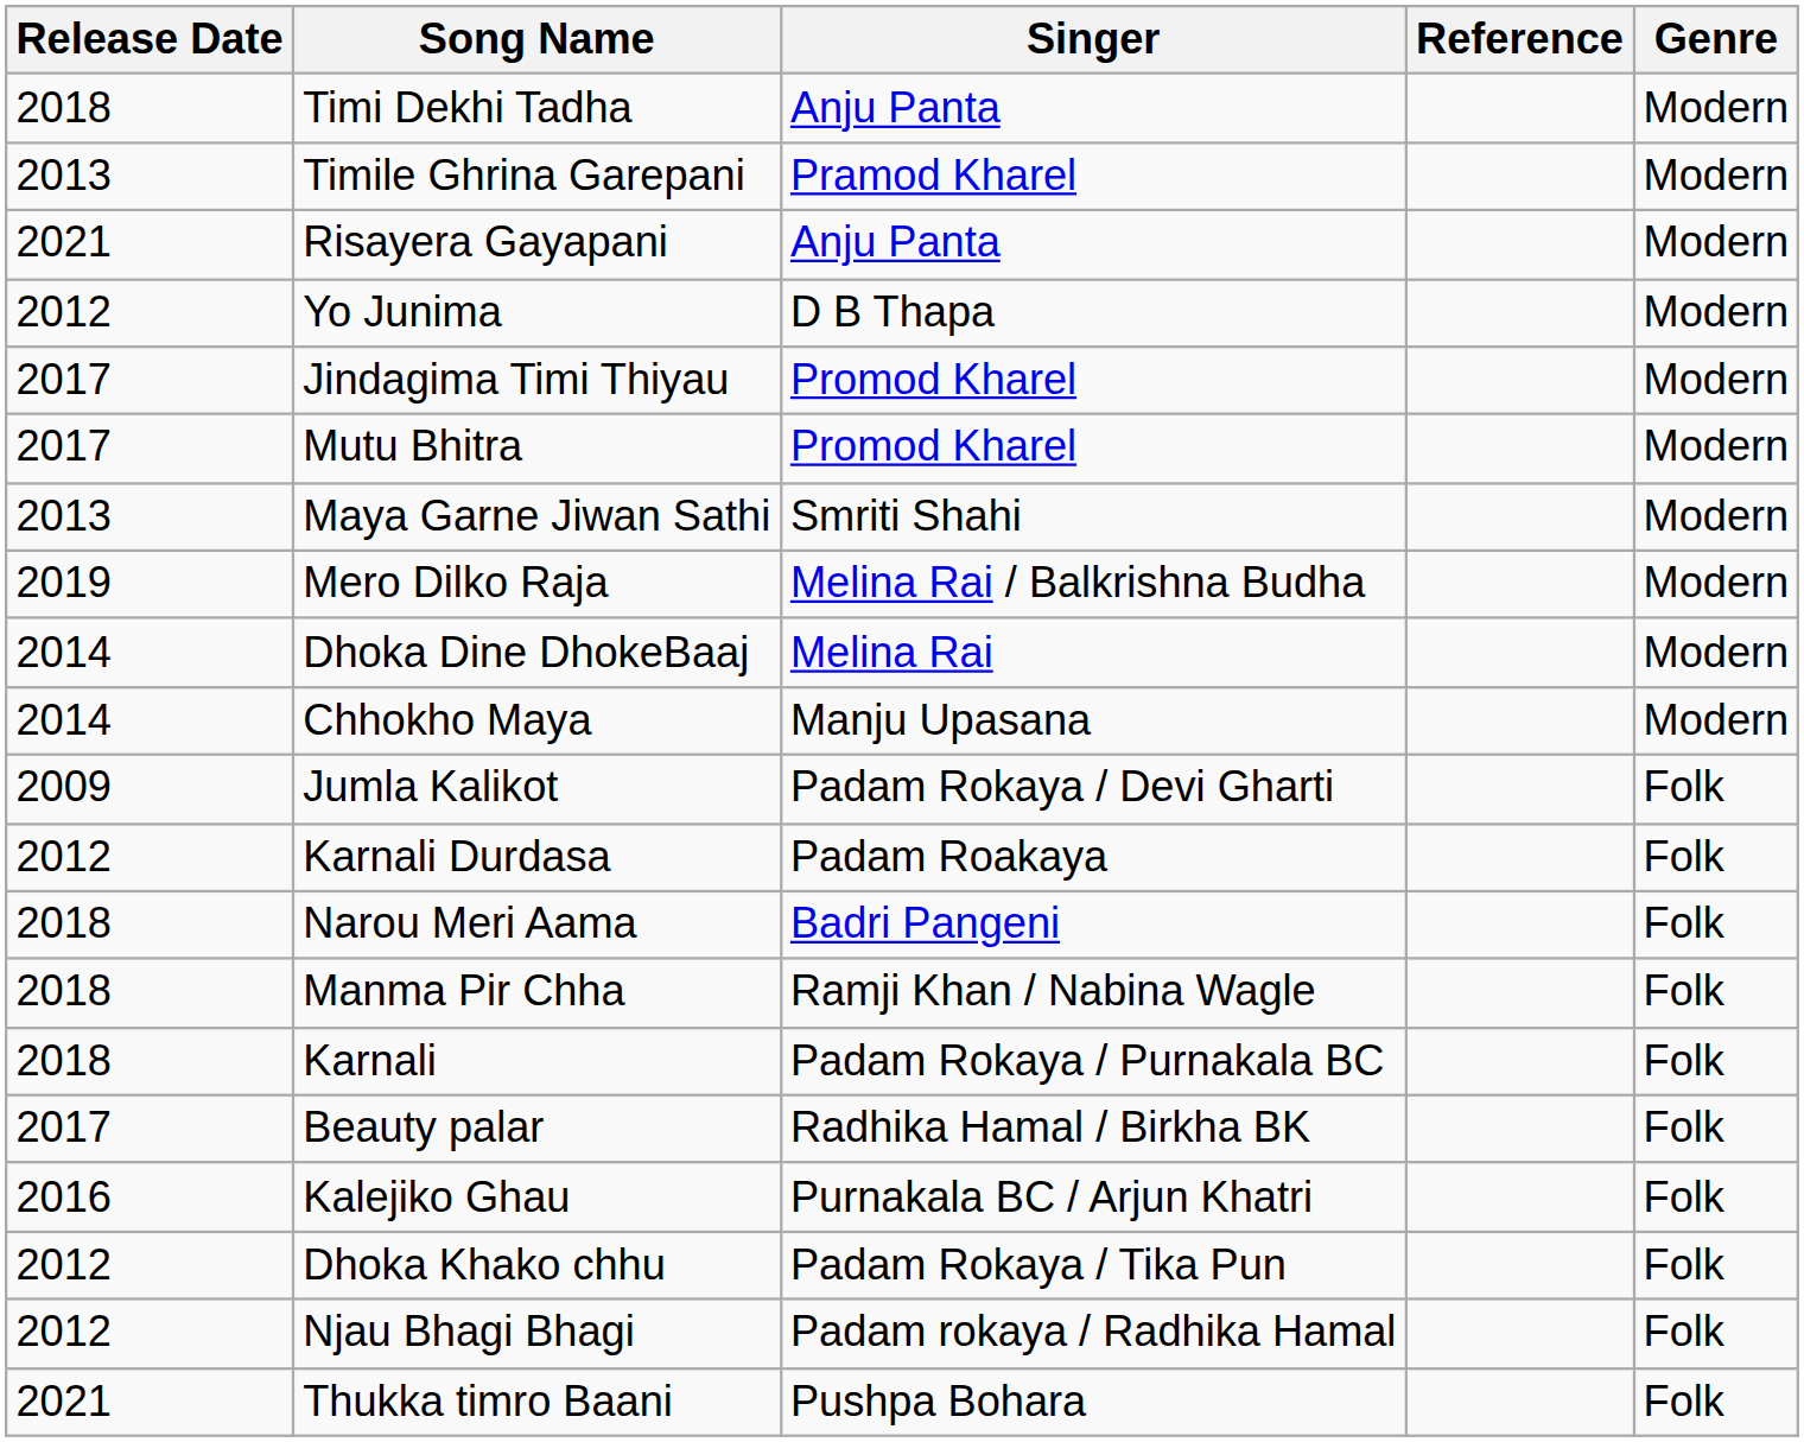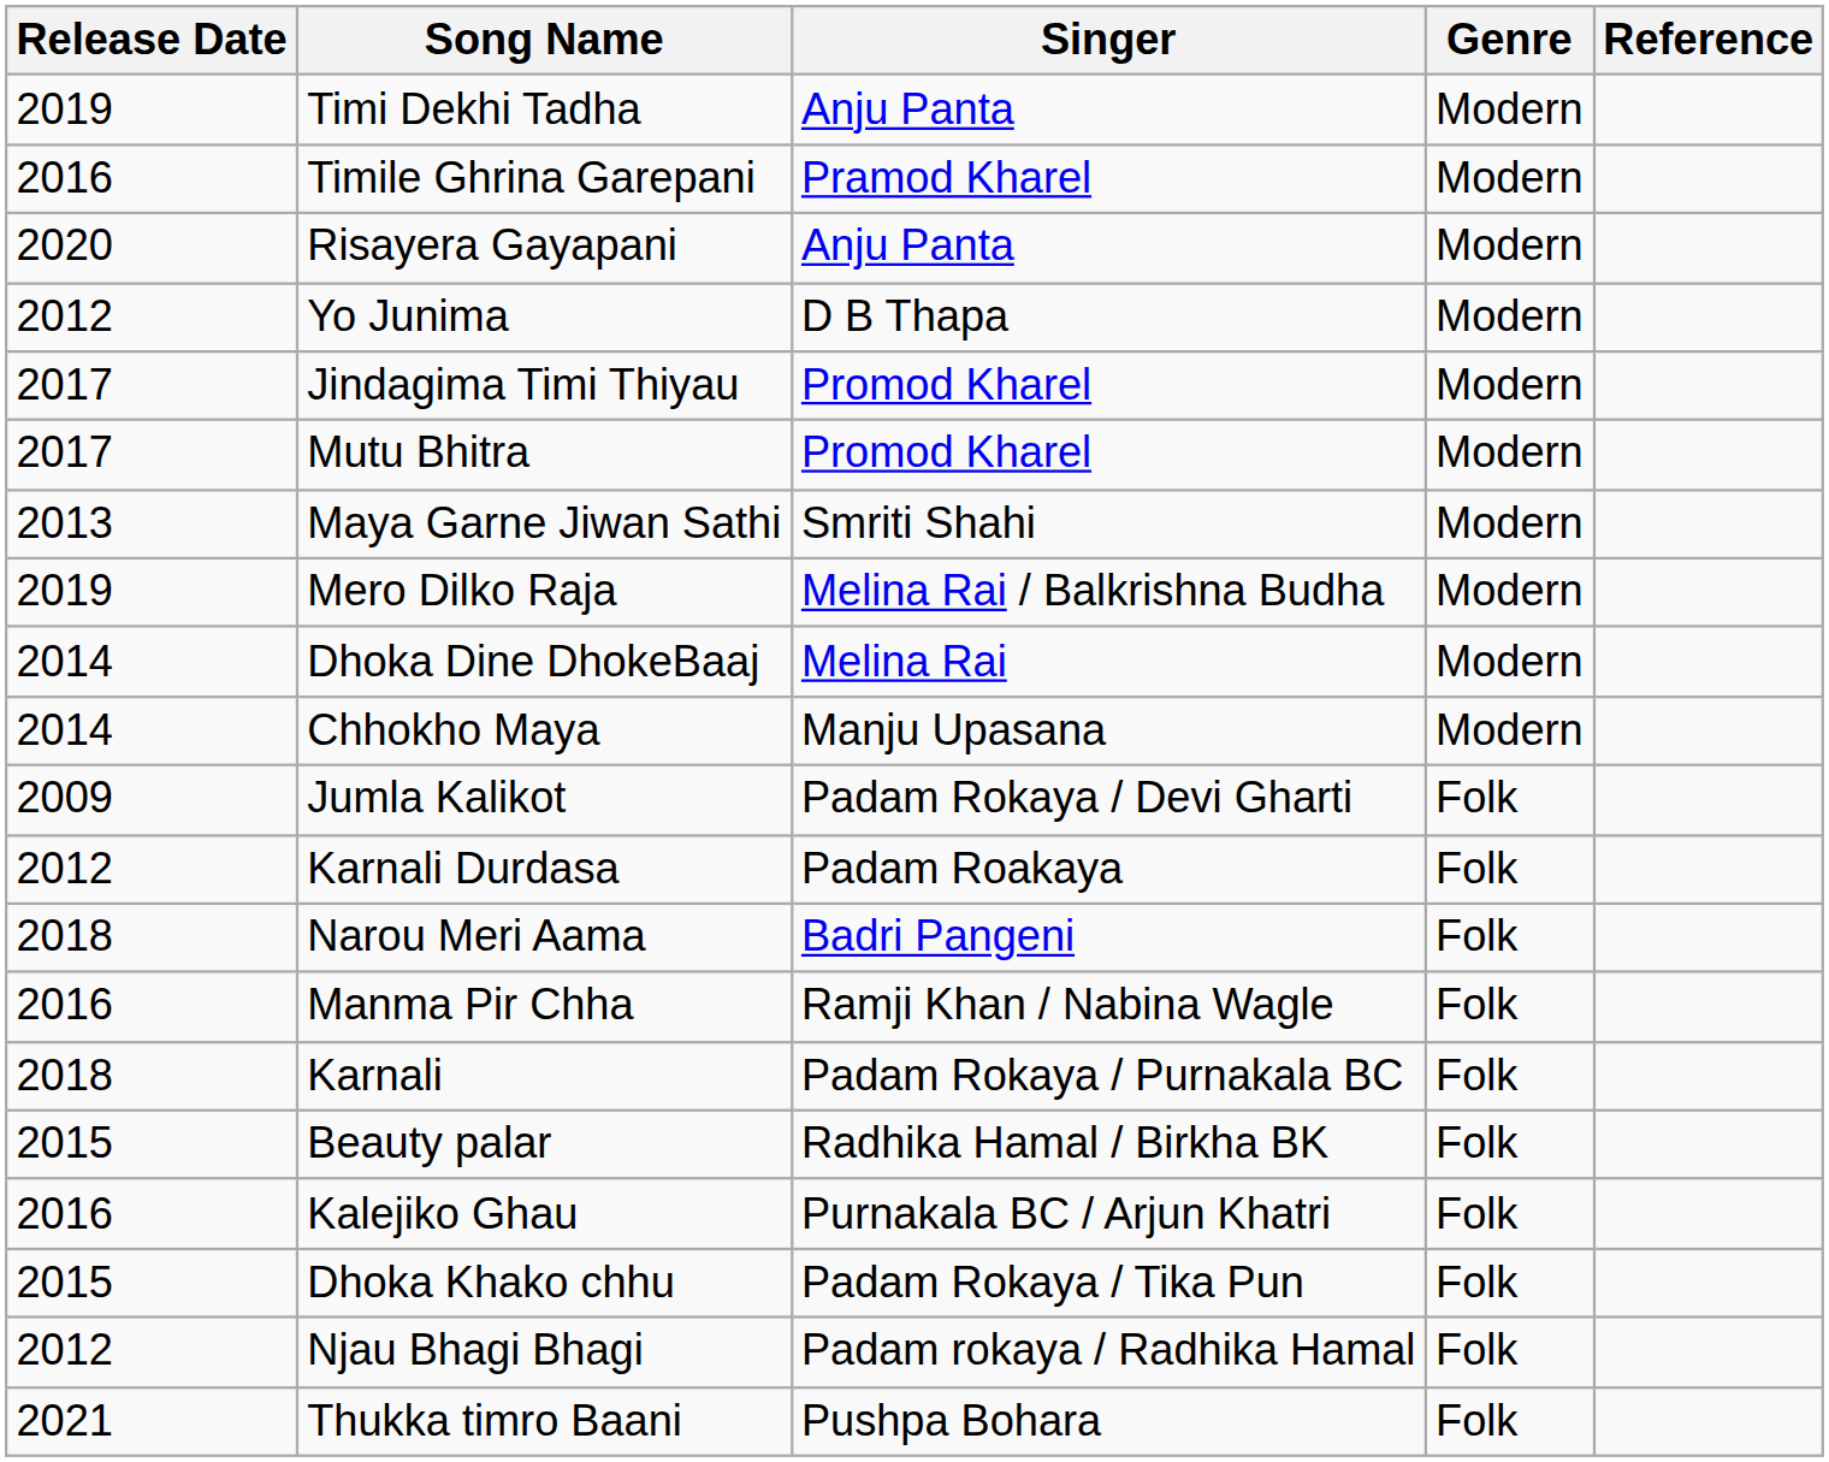columns swapped: Genre <-> Reference
Timi Dekhi Tadha | Release Date: 2018 -> 2019
Timile Ghrina Garepani | Release Date: 2013 -> 2016
Risayera Gayapani | Release Date: 2021 -> 2020
Manma Pir Chha | Release Date: 2018 -> 2016
Beauty palar | Release Date: 2017 -> 2015
Dhoka Khako chhu | Release Date: 2012 -> 2015
